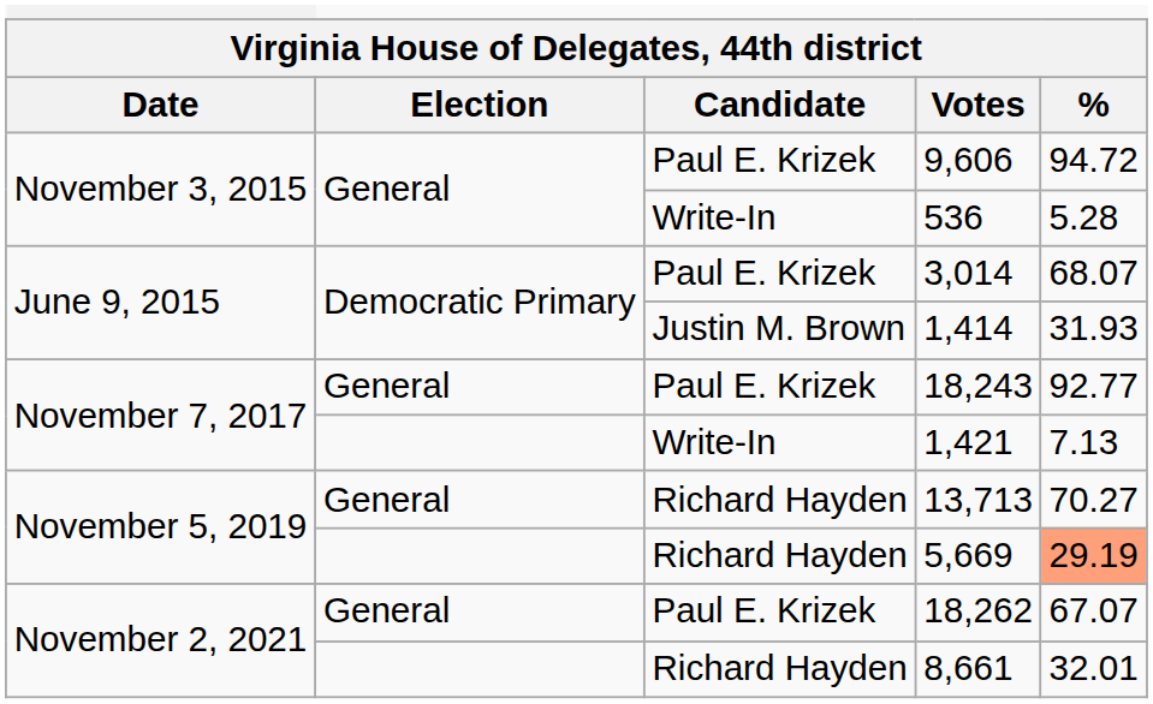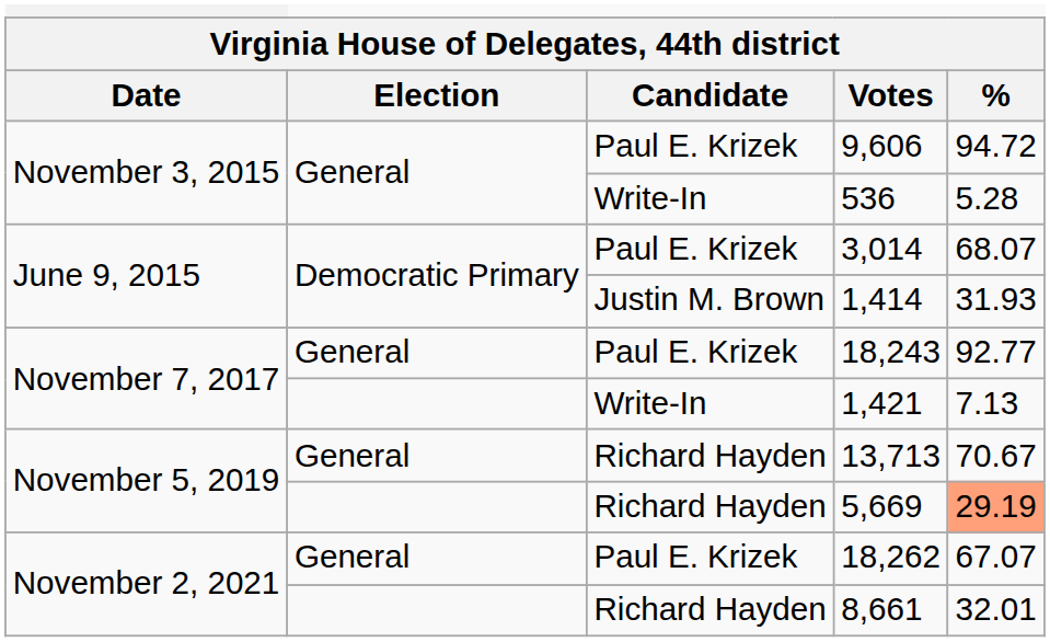13,713 | %: 70.27 -> 70.67
